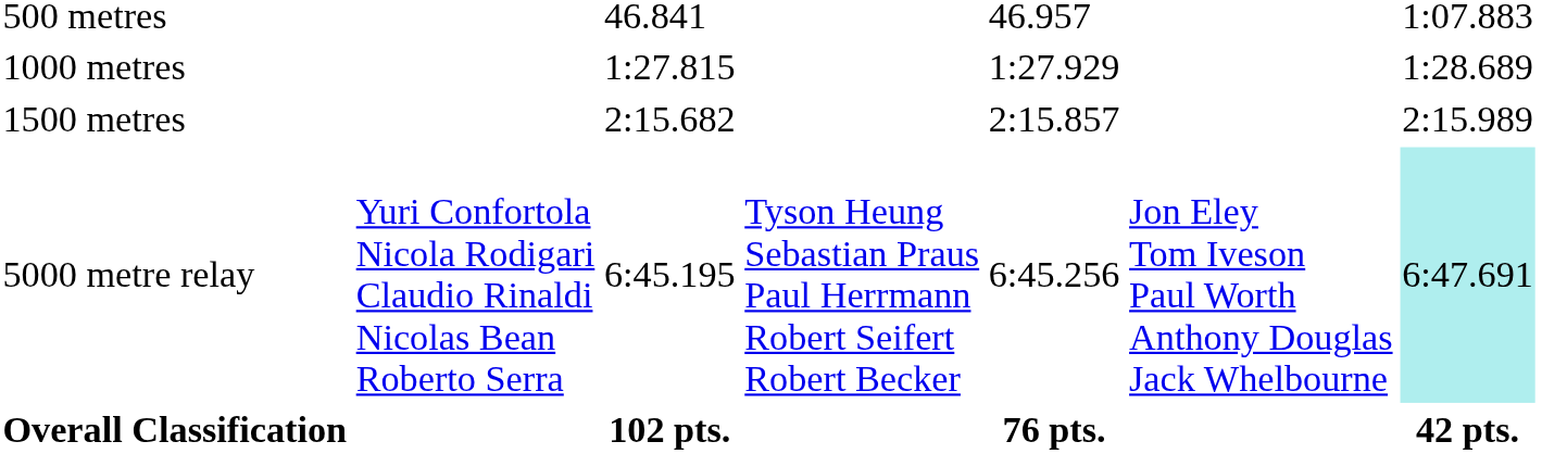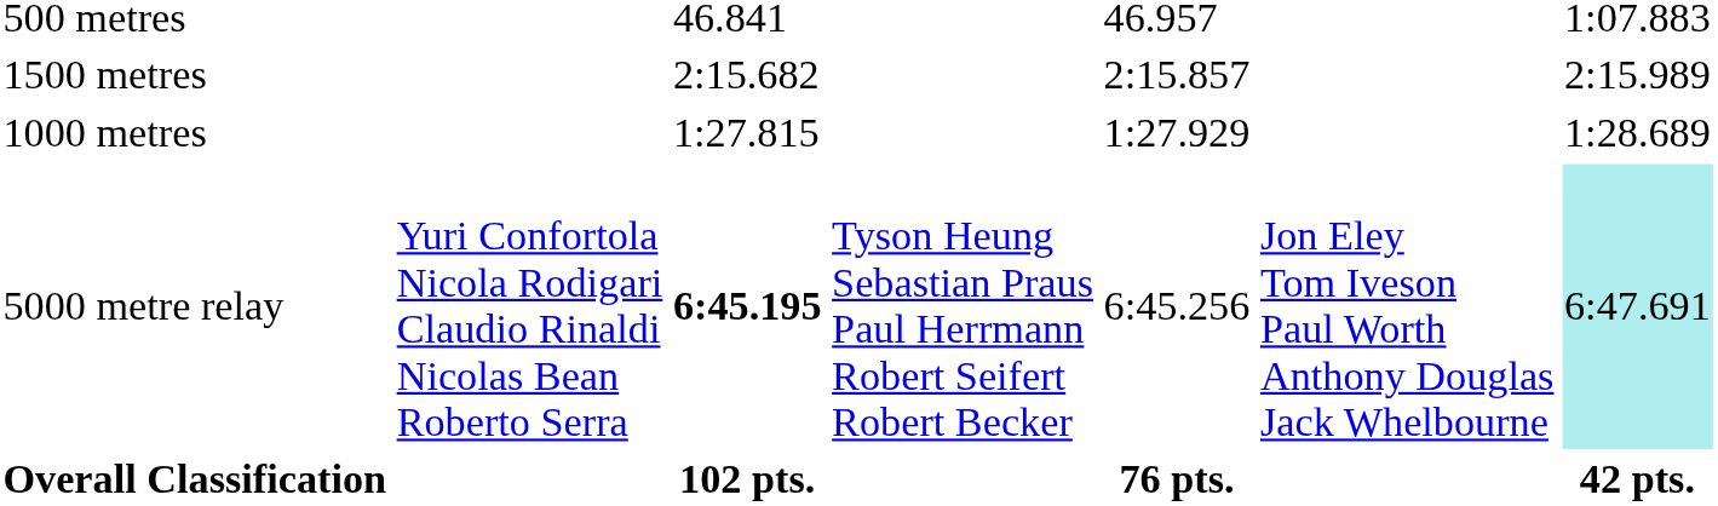rows swapped: 1000 metres <-> 1500 metres
5000 metre relay | column 3: normal -> bold
